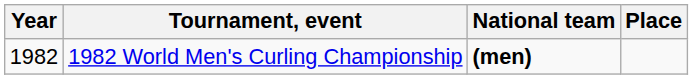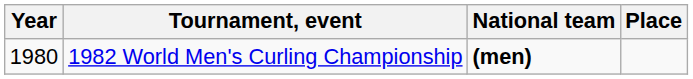1982 World Men's Curling Championship | Year: 1982 -> 1980
